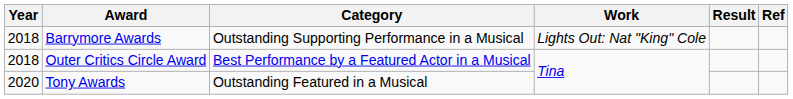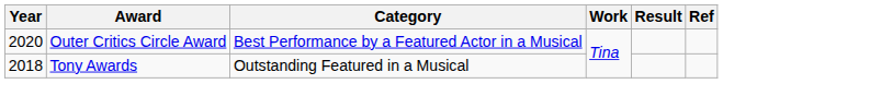- row: 2018 | Barrymore Awards | Outstanding Supporting Performance in a Musical | Lights Out: Nat "King" Cole
Outer Critics Circle Award | Year: 2018 -> 2020
Tony Awards | Year: 2020 -> 2018
